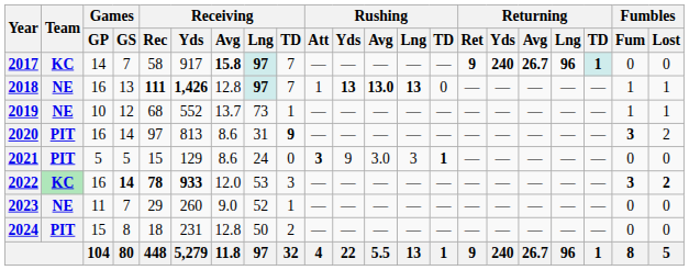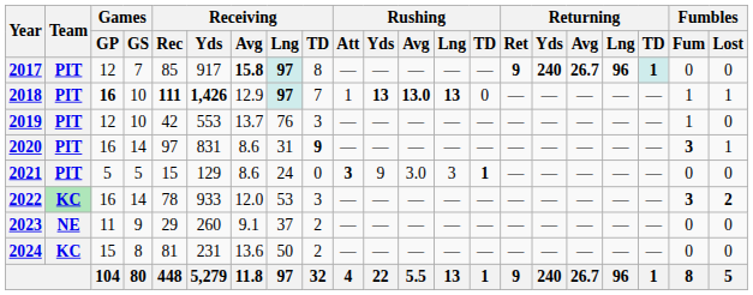2017 | Team: KC -> PIT
2017 | Games / GP: 14 -> 12
2017 | Receiving / Rec: 58 -> 85
2017 | Receiving / TD: 7 -> 8
2018 | Team: NE -> PIT
2018 | Games / GP: normal -> bold
2018 | Games / GS: 13 -> 10
2018 | Receiving / Avg: 12.8 -> 12.9
2019 | Team: NE -> PIT
2019 | Games / GP: 10 -> 12
2019 | Games / GS: 12 -> 10
2019 | Receiving / Rec: 68 -> 42
2019 | Receiving / Yds: 552 -> 553
2019 | Receiving / Lng: 73 -> 76
2019 | Receiving / TD: 1 -> 3
2019 | Fumbles / Lost: 1 -> 0
2020 | Receiving / Yds: 813 -> 831
2020 | Fumbles / Lost: 2 -> 1
2022 | Games / GS: bold -> normal
2022 | Receiving / Rec: bold -> normal
2022 | Receiving / Yds: bold -> normal
2023 | Games / GS: 7 -> 9
2023 | Receiving / Avg: 9.0 -> 9.1
2023 | Receiving / Lng: 52 -> 37
2023 | Receiving / TD: 1 -> 2
2024 | Team: PIT -> KC
2024 | Receiving / Rec: 18 -> 81
2024 | Receiving / Avg: 12.8 -> 13.6
